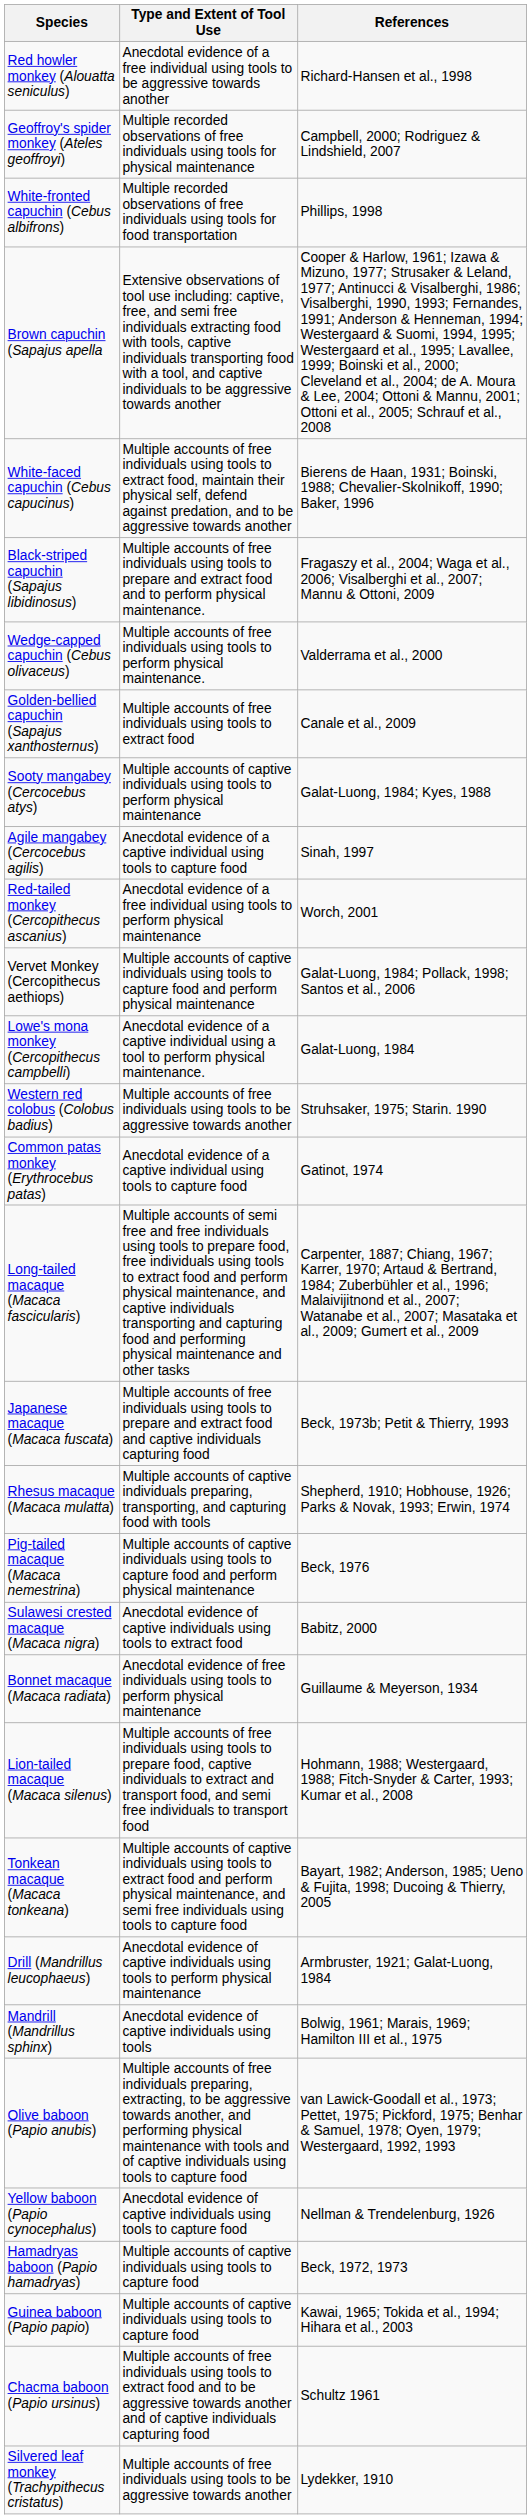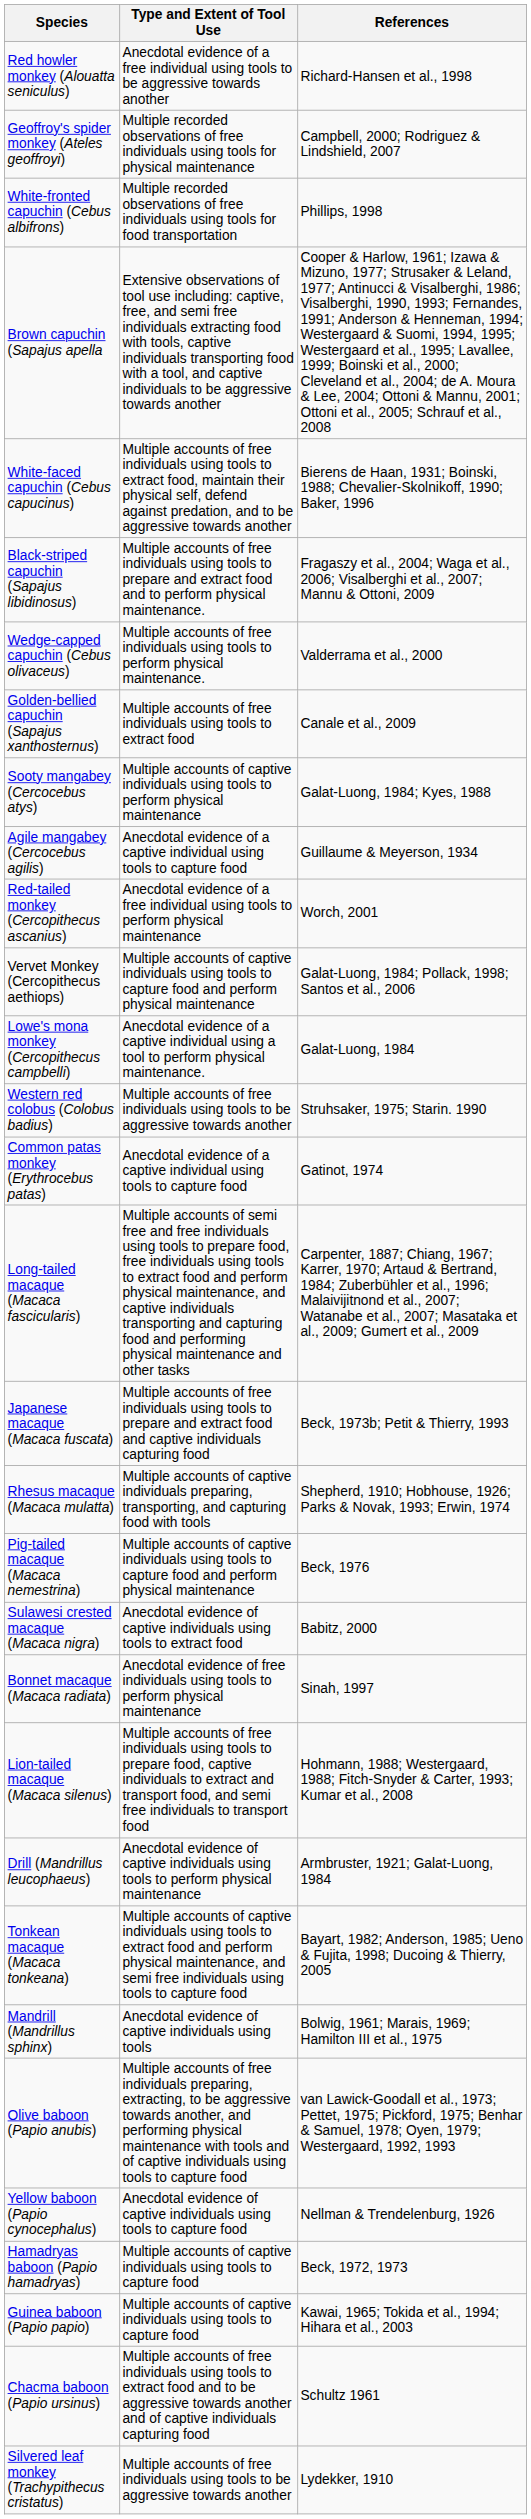Agile mangabey (Cercocebus agilis) | References: Sinah, 1997 -> Guillaume & Meyerson, 1934
Bonnet macaque (Macaca radiata) | References: Guillaume & Meyerson, 1934 -> Sinah, 1997
rows swapped: Tonkean macaque (Macaca tonkeana) <-> Drill (Mandrillus leucophaeus)
